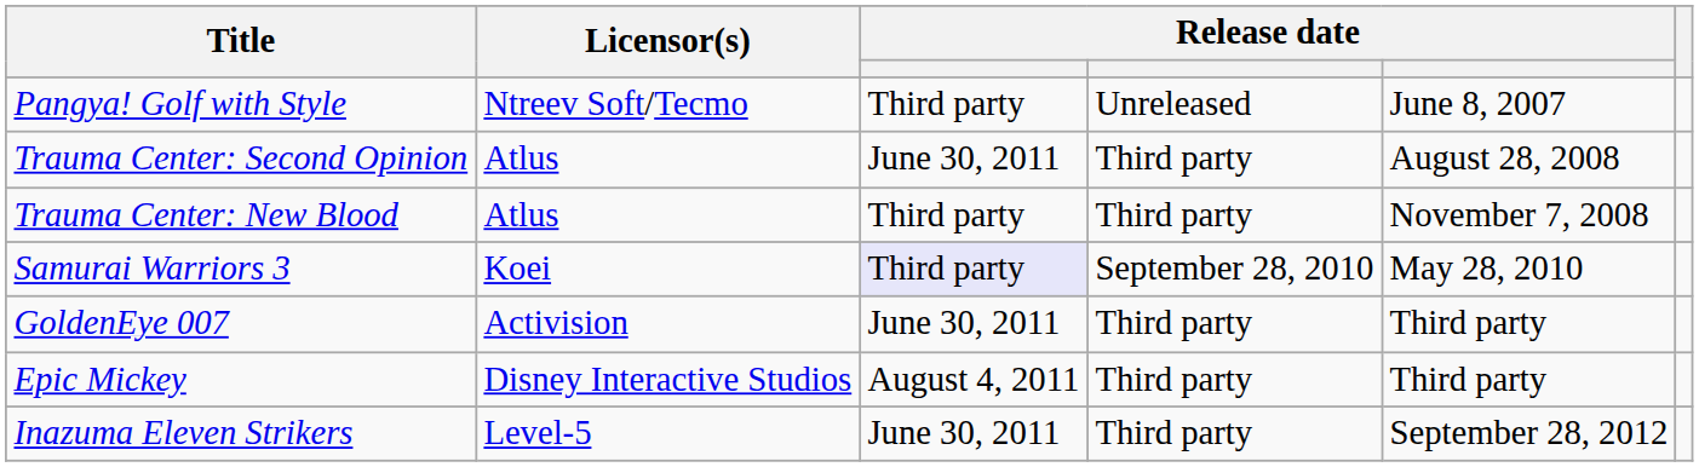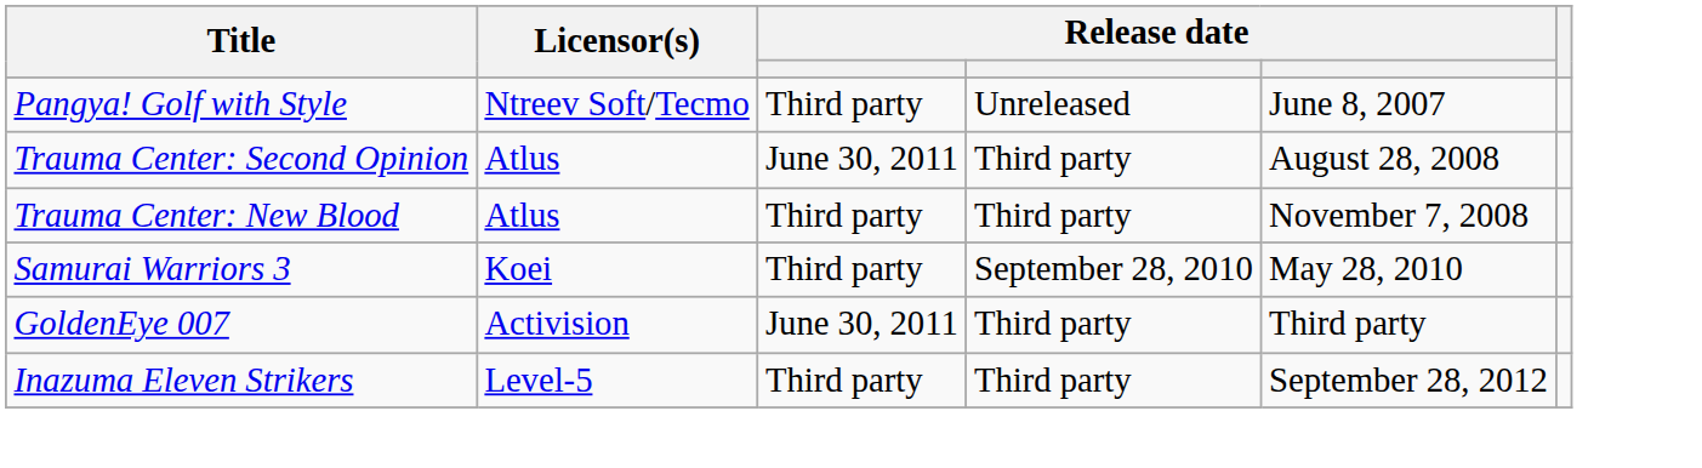Samurai Warriors 3 | column 3: lavender background -> no background
- row: Epic Mickey | Disney Interactive Studios | August 4, 2011 | Third party | Third party
Inazuma Eleven Strikers | column 3: June 30, 2011 -> Third party
